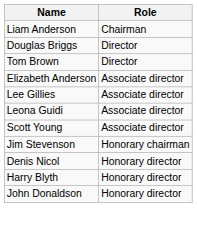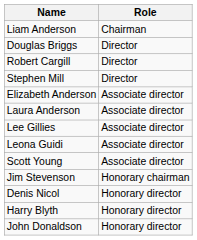- row: Tom Brown | Director
+ row: Robert Cargill | Director
+ row: Stephen Mill | Director
+ row: Laura Anderson | Associate director
